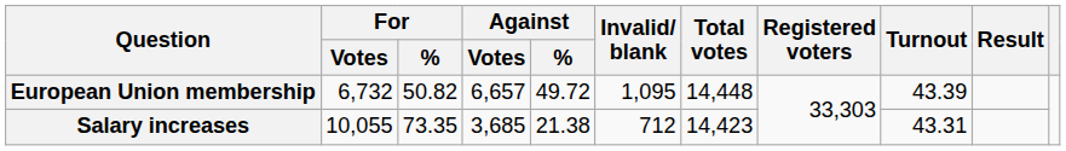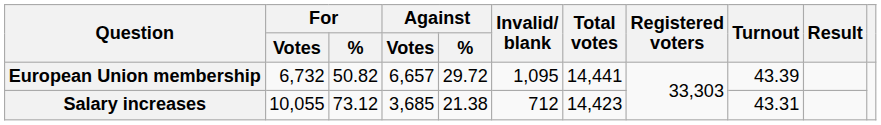European Union membership | Against / %: 49.72 -> 29.72
European Union membership | Total votes: 14,448 -> 14,441
Salary increases | For / %: 73.35 -> 73.12
